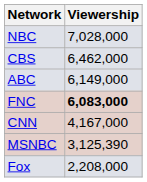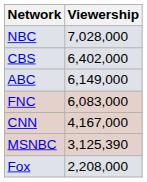CBS | Viewership: 6,462,000 -> 6,402,000
FNC | Viewership: bold -> normal
